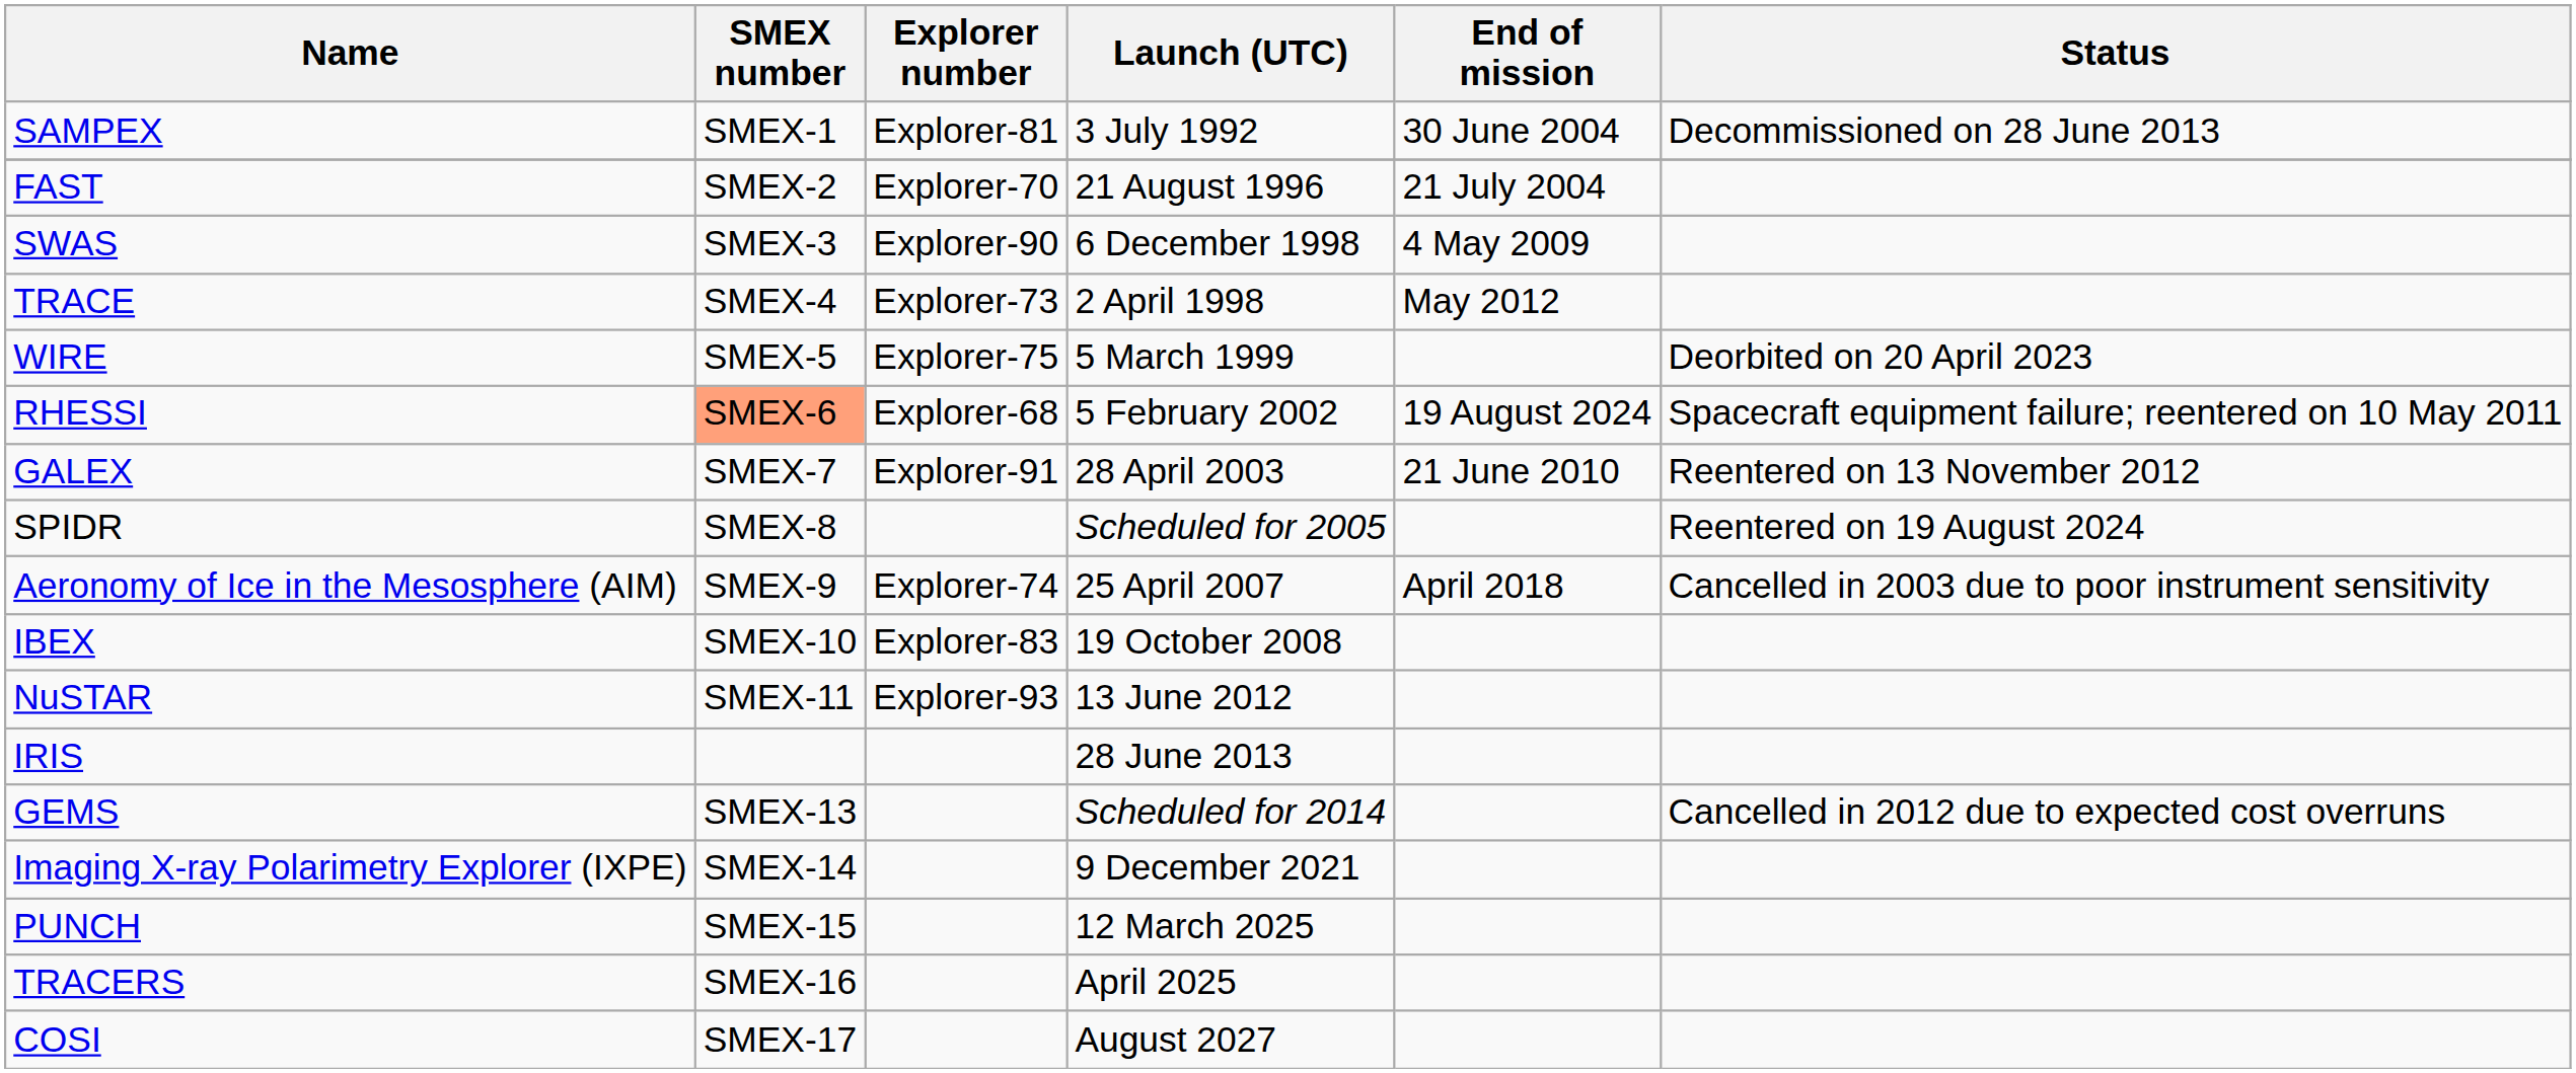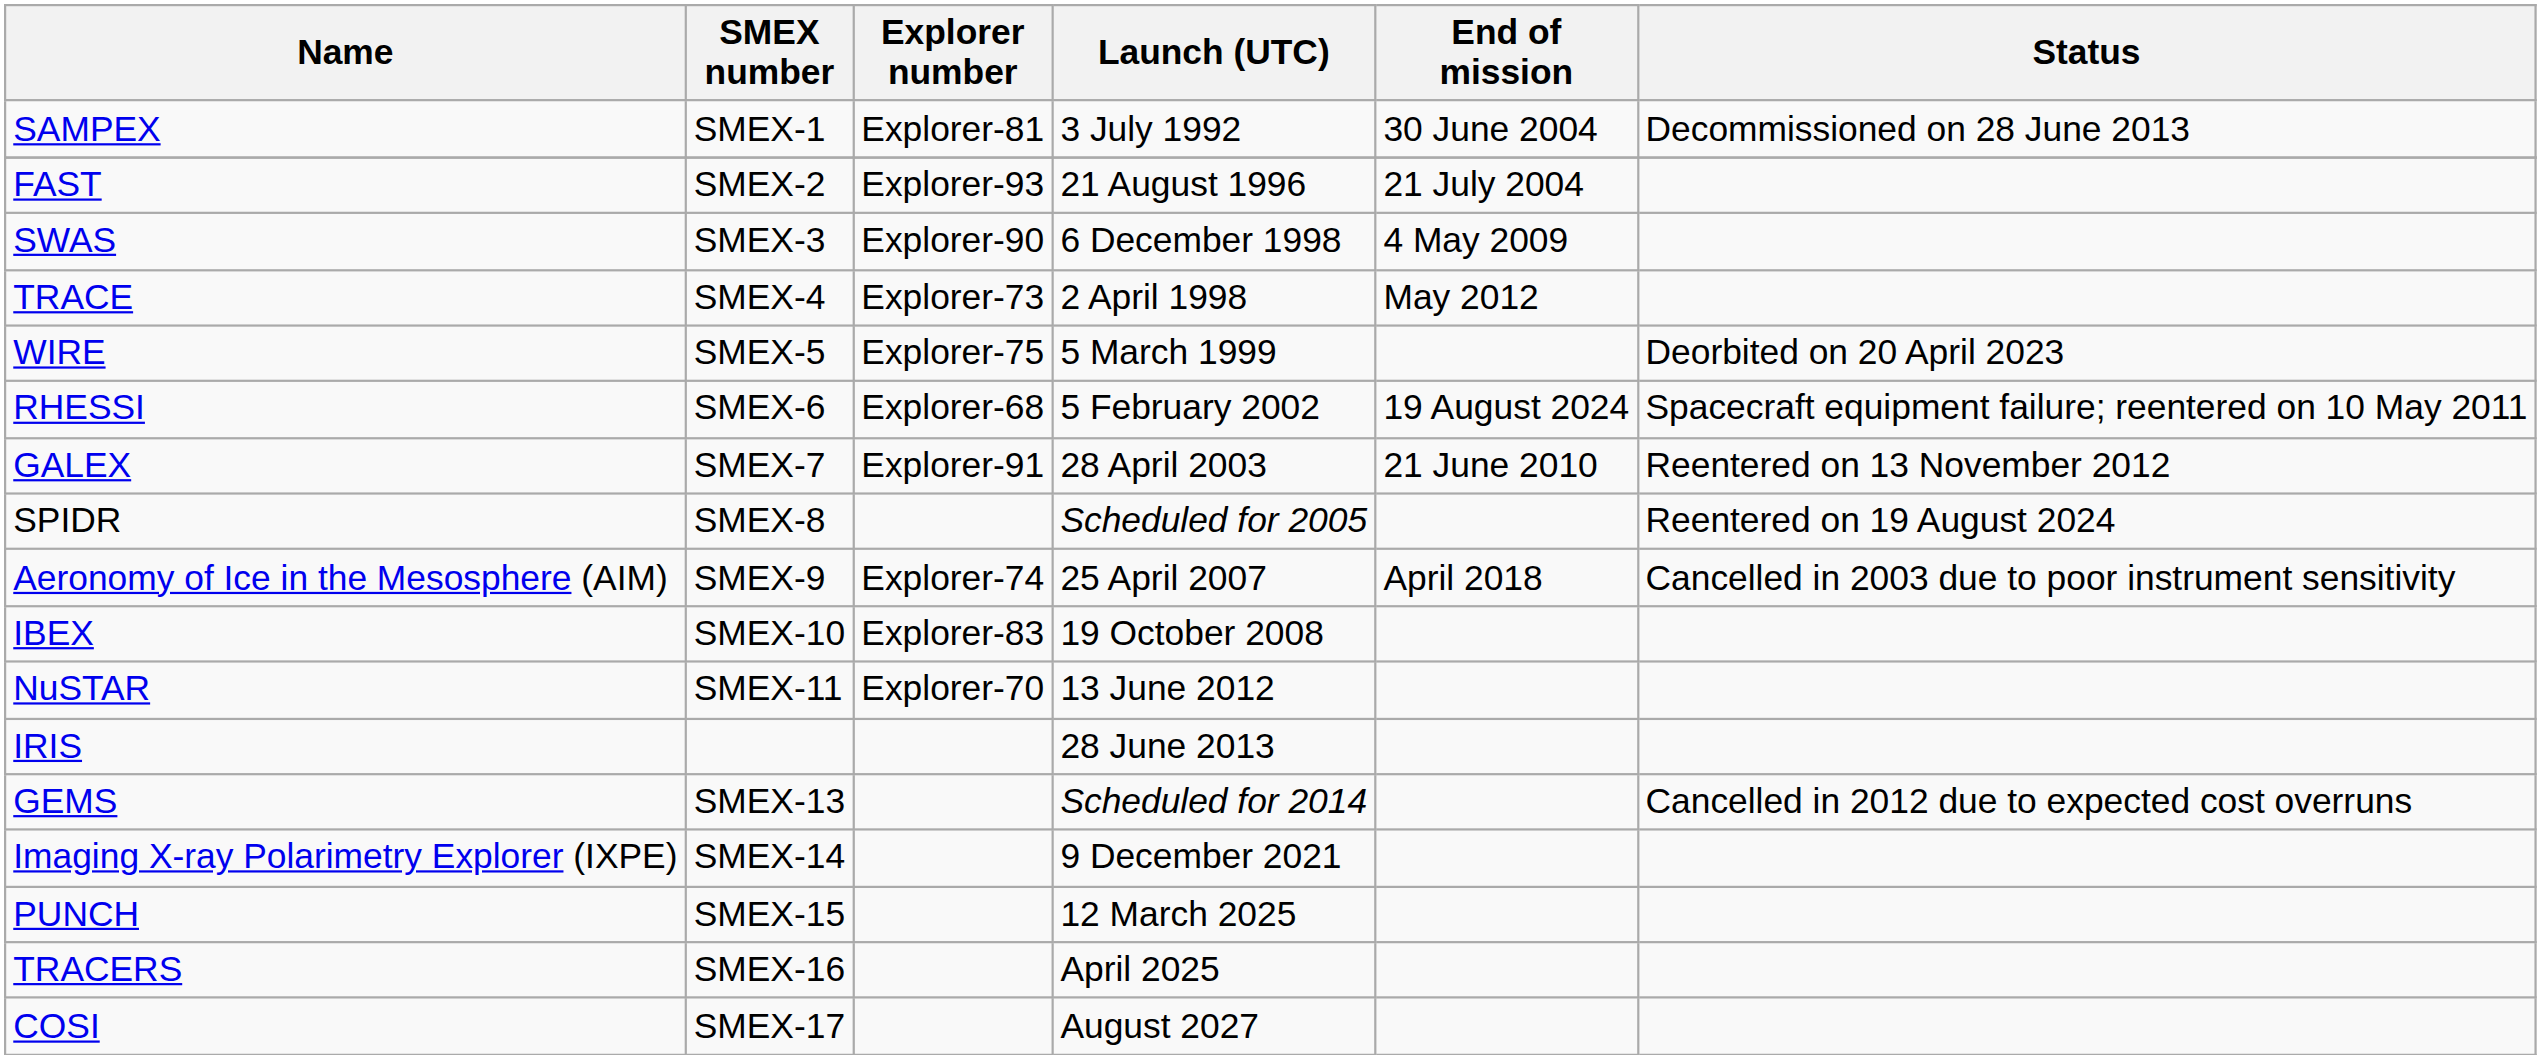FAST | Explorer number: Explorer-70 -> Explorer-93
RHESSI | SMEX number: lightsalmon background -> no background
NuSTAR | Explorer number: Explorer-93 -> Explorer-70
